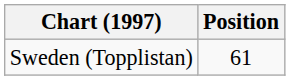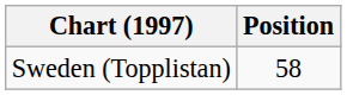Sweden (Topplistan) | Position: 61 -> 58
